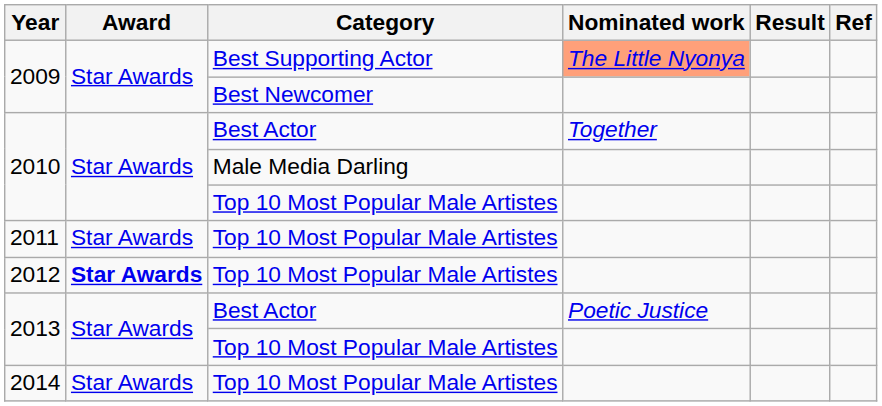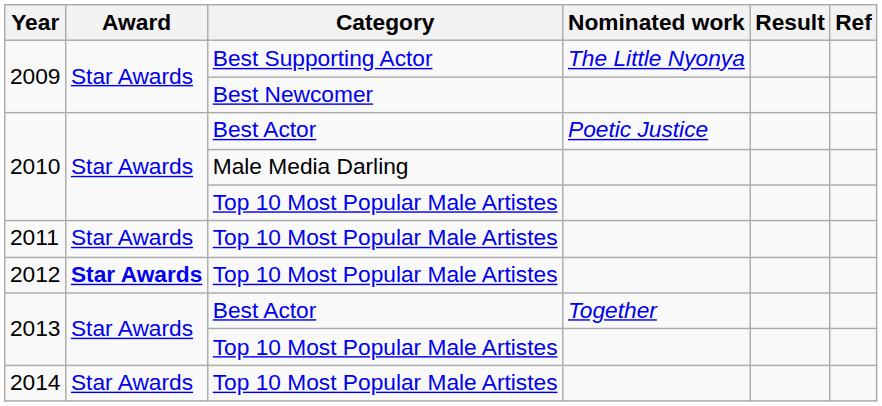2009 / Best Supporting Actor | Nominated work: lightsalmon background -> no background
2010 / Best Actor | Nominated work: Together -> Poetic Justice
2013 / Best Actor | Nominated work: Poetic Justice -> Together
